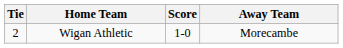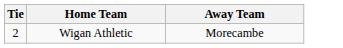- column: Score | 1-0
